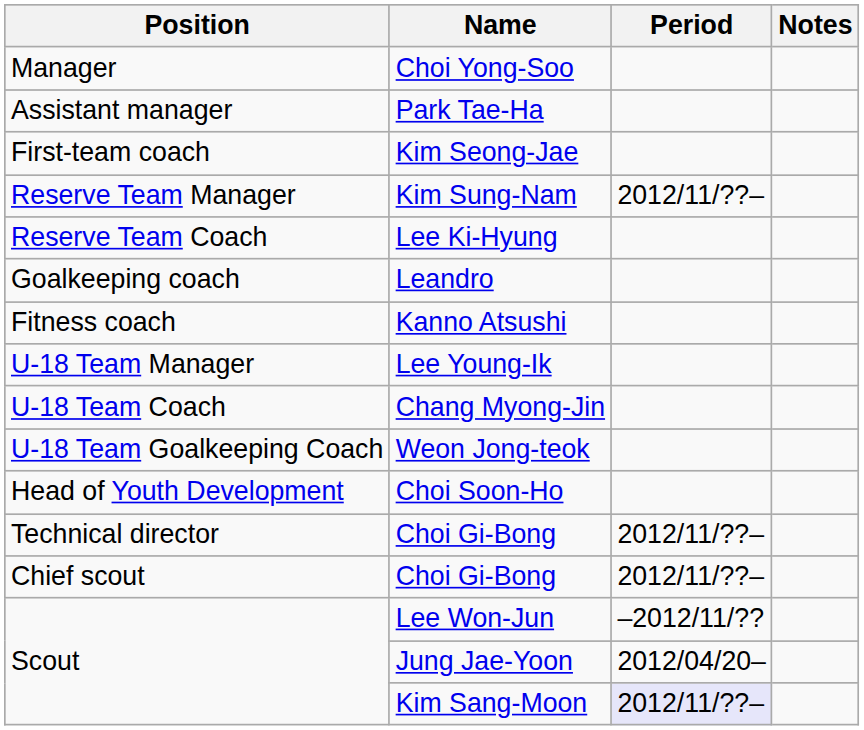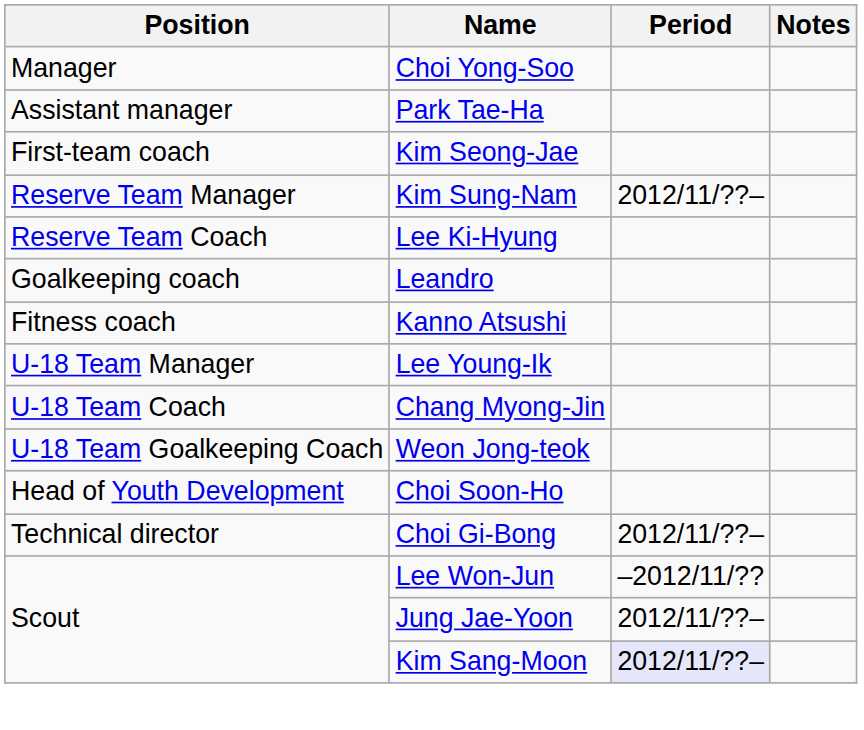- row: Chief scout | Choi Gi-Bong | 2012/11/??–
Jung Jae-Yoon | Period: 2012/04/20– -> 2012/11/??–
